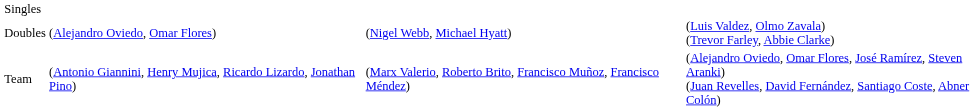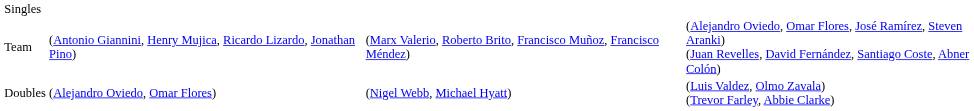rows swapped: Doubles <-> Team
